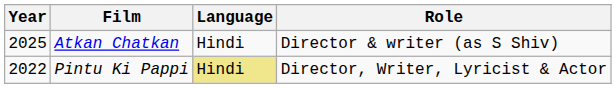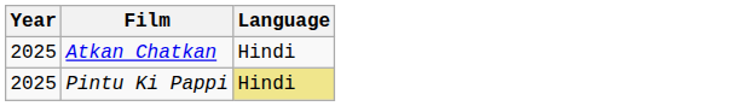- column: Role | Director & writer (as S Shiv) | Director, Writer, Lyricist & Actor
Pintu Ki Pappi | Year: 2022 -> 2025
